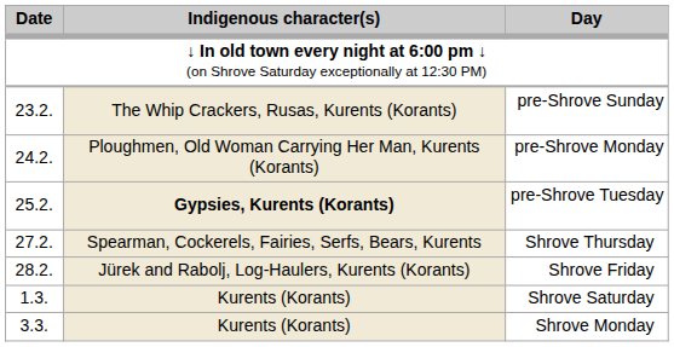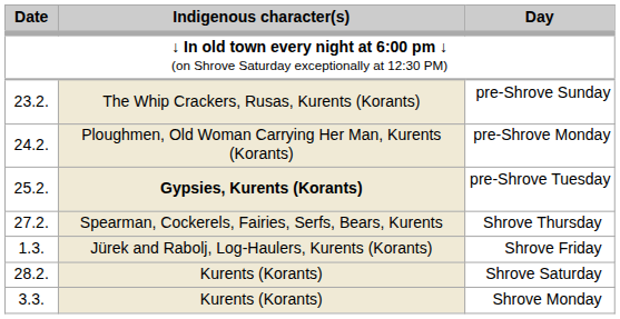Shrove Friday | Date: 28.2. -> 1.3.
Shrove Saturday | Date: 1.3. -> 28.2.
